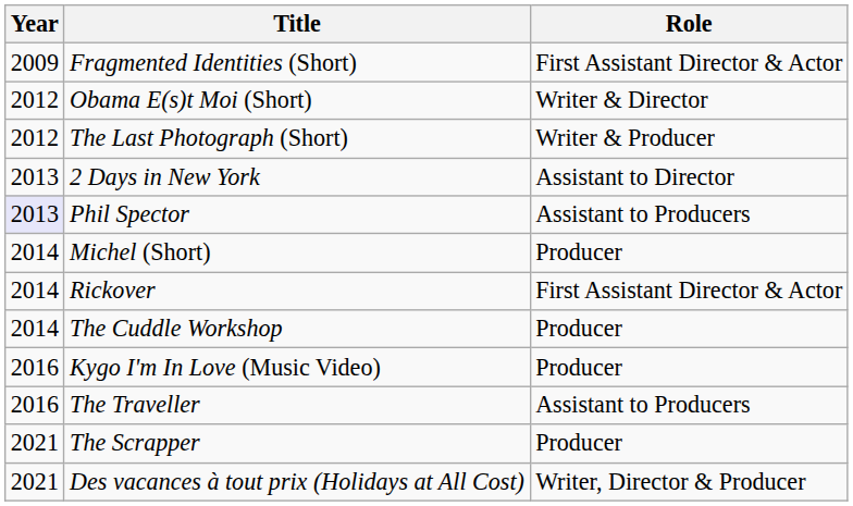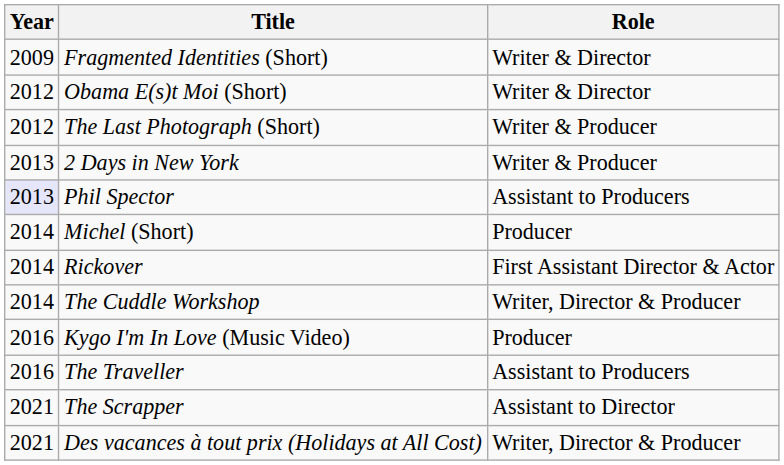Fragmented Identities (Short) | Role: First Assistant Director & Actor -> Writer & Director
2 Days in New York | Role: Assistant to Director -> Writer & Producer
The Cuddle Workshop | Role: Producer -> Writer, Director & Producer
The Scrapper | Role: Producer -> Assistant to Director
